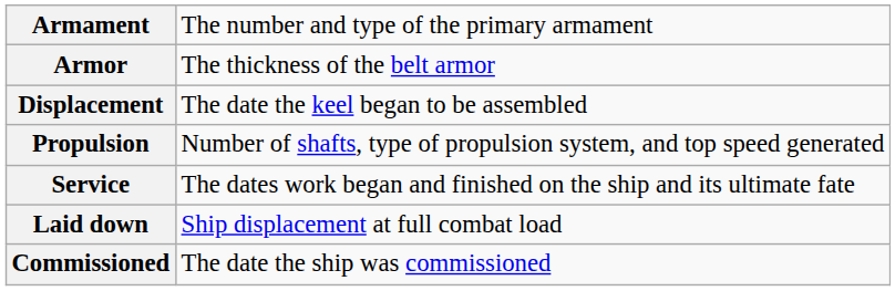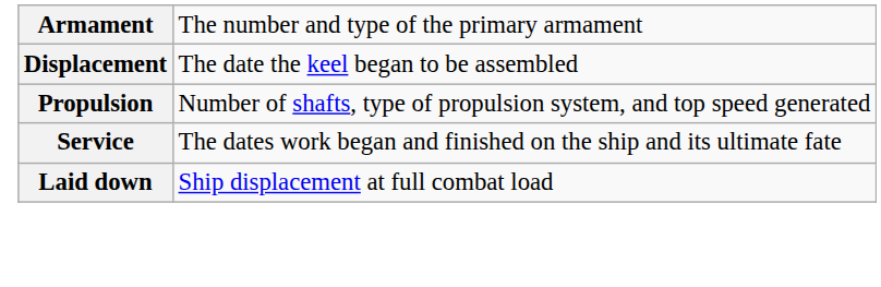- row: Armor | The thickness of the belt armor
- row: Commissioned | The date the ship was commissioned
